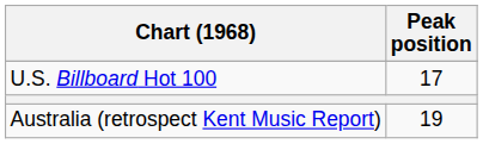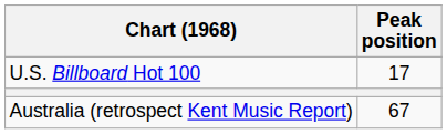Australia (retrospect Kent Music Report) | Peak position: 19 -> 67
